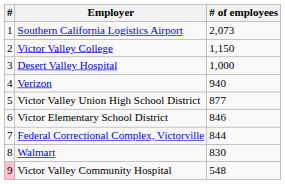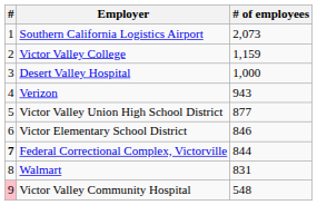Victor Valley College | # of employees: 1,150 -> 1,159
Verizon | # of employees: 940 -> 943
Federal Correctional Complex, Victorville | #: normal -> bold
Walmart | # of employees: 830 -> 831
